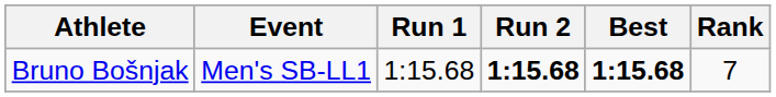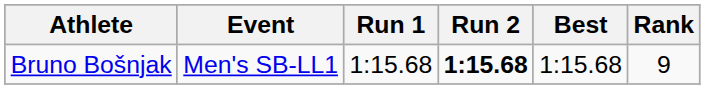Bruno Bošnjak | Best: bold -> normal
Bruno Bošnjak | Rank: 7 -> 9
